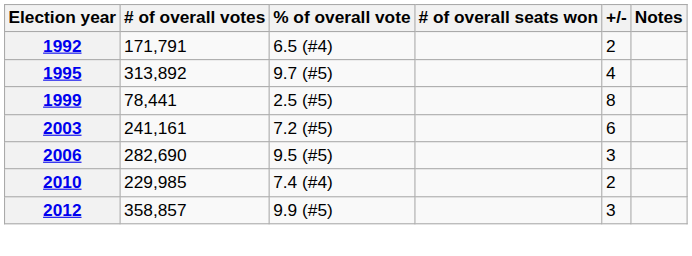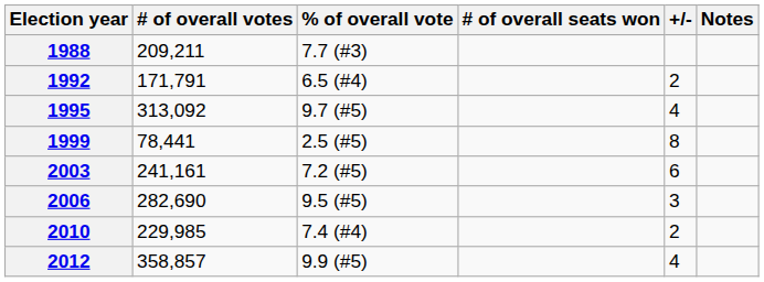+ row: 1988 | 209,211 | 7.7 (#3)
1995 | # of overall votes: 313,892 -> 313,092
2012 | +/-: 3 -> 4
